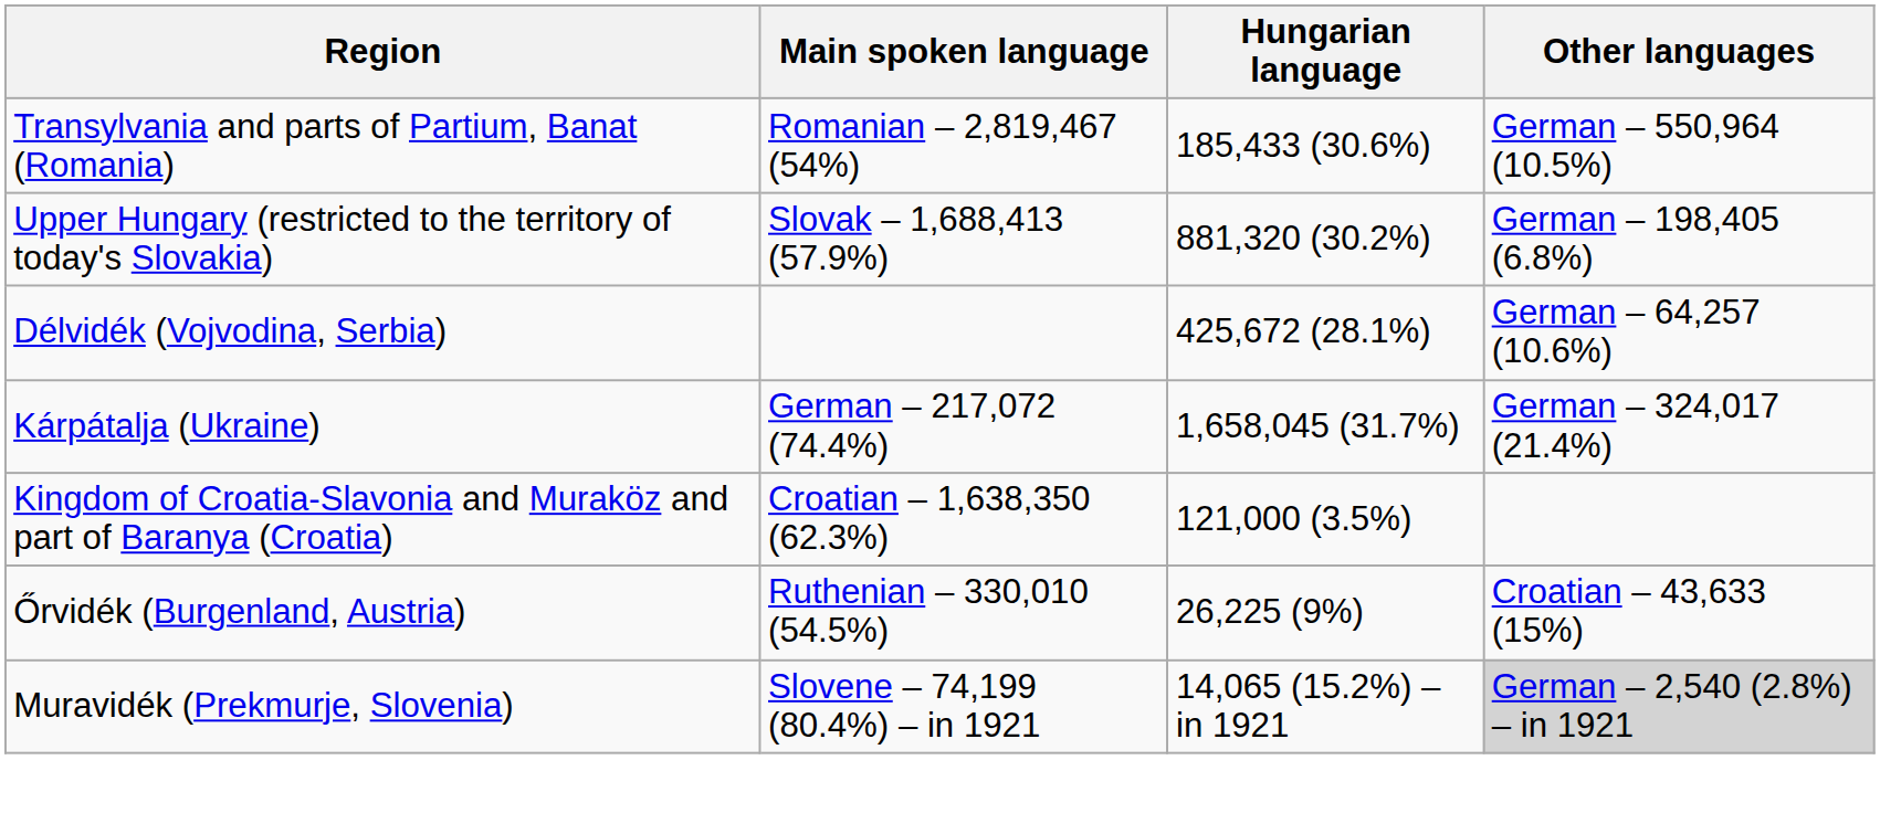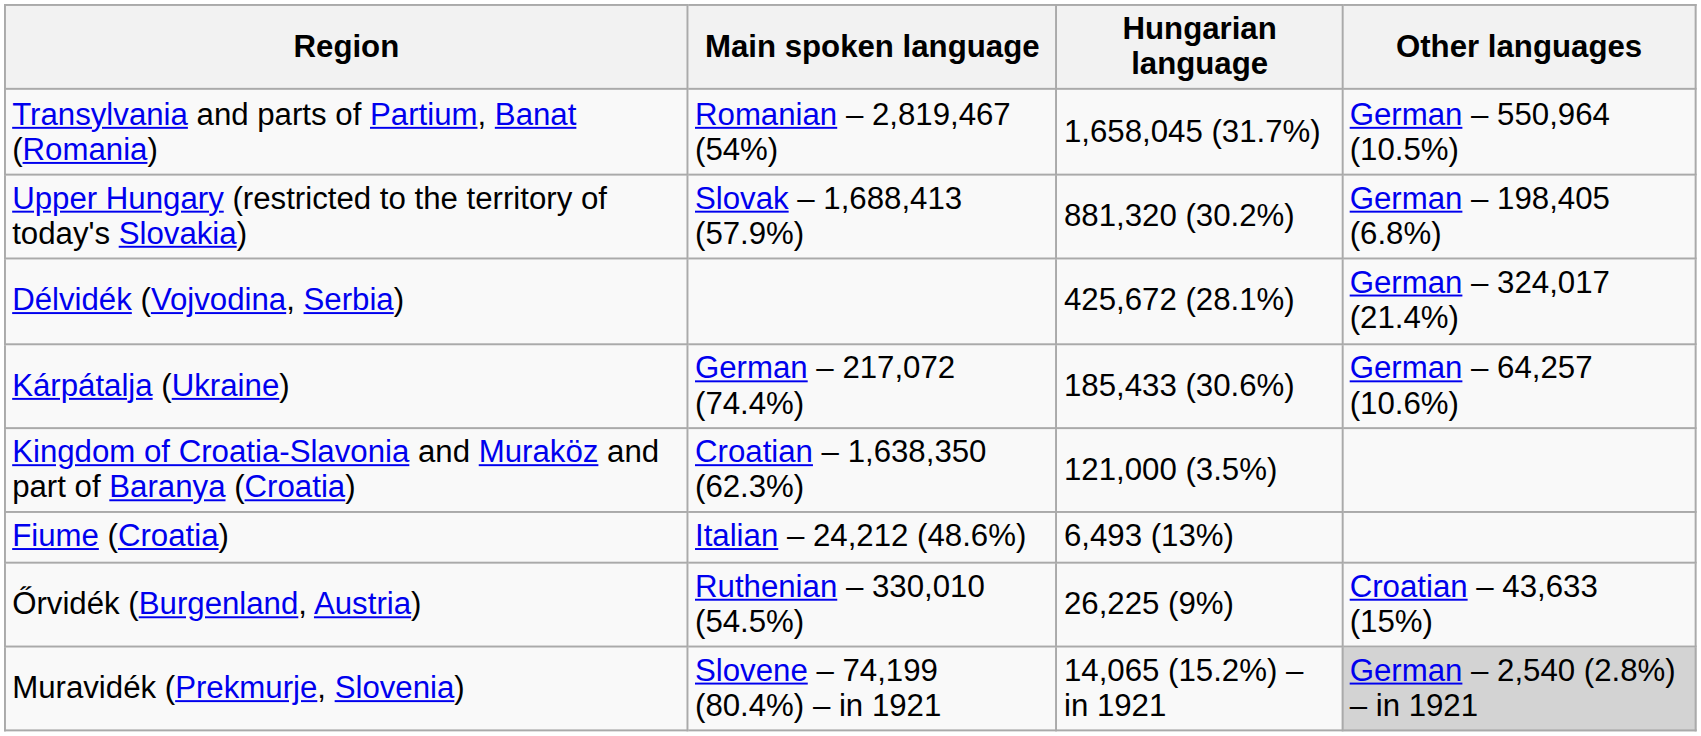Transylvania and parts of Partium, Banat (Romania) | Hungarian language: 185,433 (30.6%) -> 1,658,045 (31.7%)
Délvidék (Vojvodina, Serbia) | Other languages: German – 64,257 (10.6%) -> German – 324,017 (21.4%)
Kárpátalja (Ukraine) | Hungarian language: 1,658,045 (31.7%) -> 185,433 (30.6%)
Kárpátalja (Ukraine) | Other languages: German – 324,017 (21.4%) -> German – 64,257 (10.6%)
+ row: Fiume (Croatia) | Italian – 24,212 (48.6%) | 6,493 (13%)
